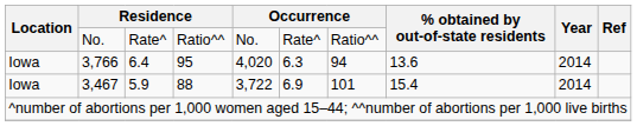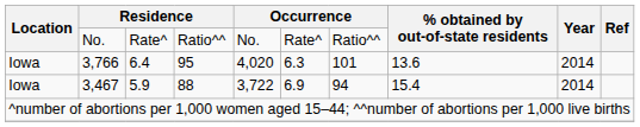3,766 | column 7: 94 -> 101
3,467 | column 7: 101 -> 94
